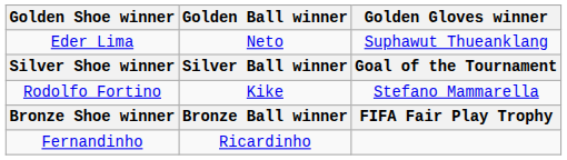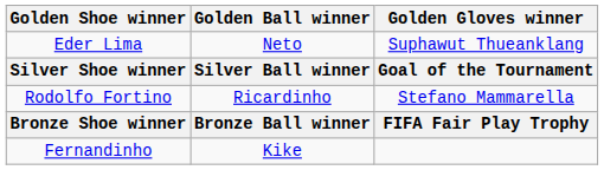Rodolfo Fortino | Golden Ball winner: Kike -> Ricardinho
Fernandinho | Golden Ball winner: Ricardinho -> Kike
